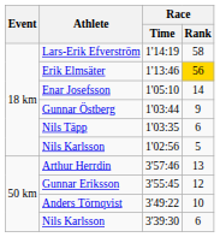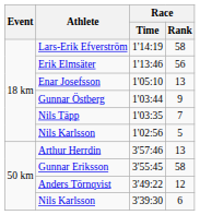Erik Elmsäter | Race / Rank: gold background -> no background
Enar Josefsson | Race / Rank: 14 -> 13
Nils Täpp | Race / Rank: 6 -> 7
Gunnar Eriksson | Race / Rank: 12 -> 58
Anders Törnqvist | Race / Rank: 10 -> 12
